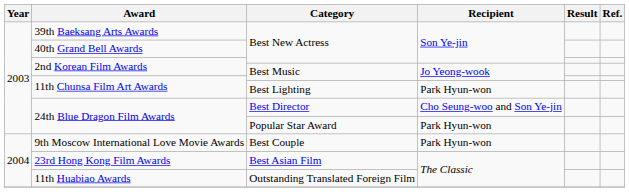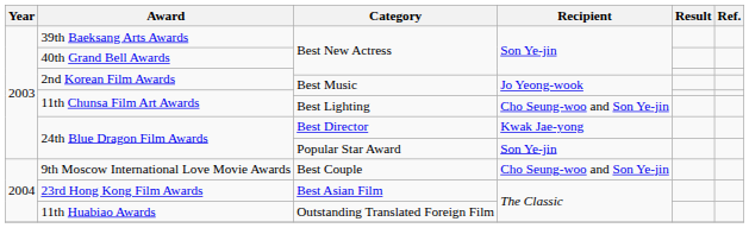11th Chunsa Film Art Awards / Best Lighting | Recipient: Park Hyun-won -> Cho Seung-woo and Son Ye-jin
24th Blue Dragon Film Awards / Best Director | Recipient: Cho Seung-woo and Son Ye-jin -> Kwak Jae-yong
24th Blue Dragon Film Awards / Popular Star Award | Recipient: Park Hyun-won -> Son Ye-jin
9th Moscow International Love Movie Awards | Recipient: Park Hyun-won -> Cho Seung-woo and Son Ye-jin
